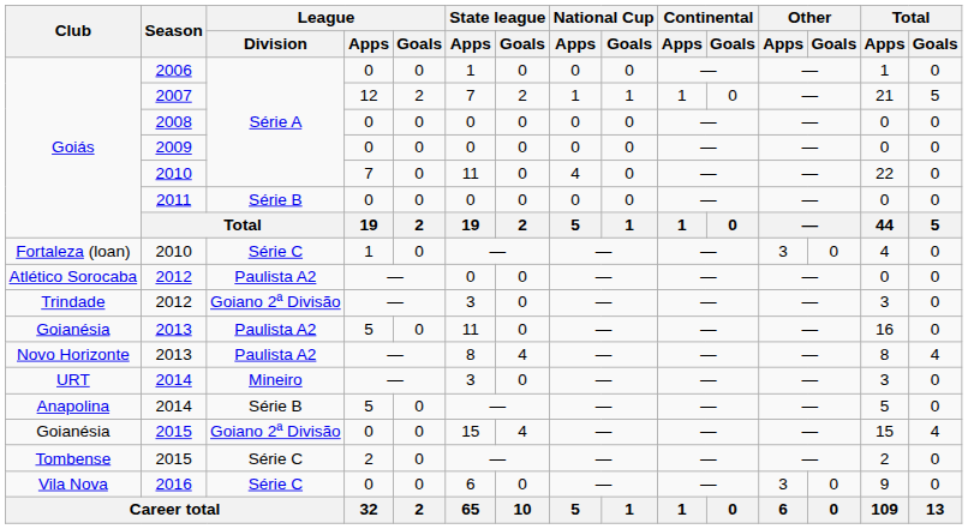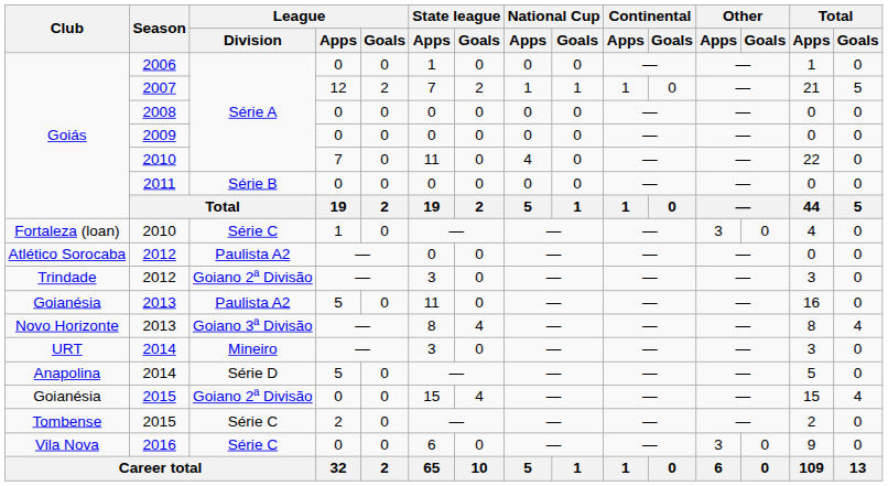Novo Horizonte / 2013 | League / Division: Paulista A2 -> Goiano 3ª Divisão
Anapolina / 2014 | League / Division: Série B -> Série D
